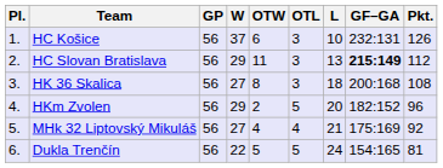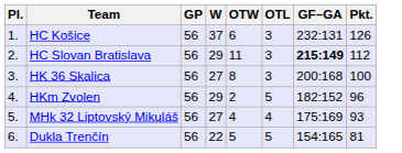- column: L | 10 | 13 | 18 | 20 | 21 | 24
HK 36 Skalica | Pkt.: 108 -> 100
MHk 32 Liptovský Mikuláš | Pkt.: 92 -> 93
